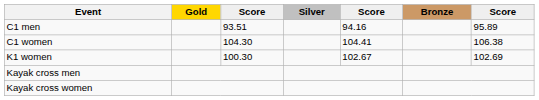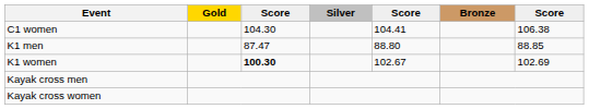- row: C1 men | 93.51 | 94.16 | 95.89
+ row: K1 men | 87.47 | 88.80 | 88.85
K1 women | column 3: normal -> bold
